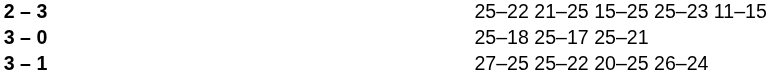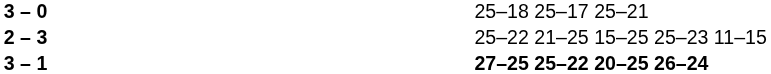rows swapped: 3 – 0 <-> 2 – 3
3 – 1 | column 4: normal -> bold
